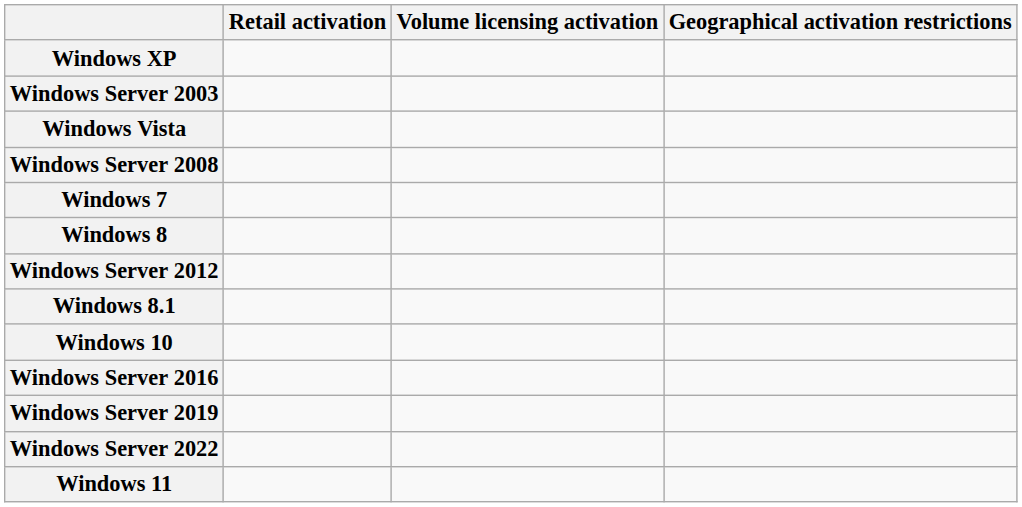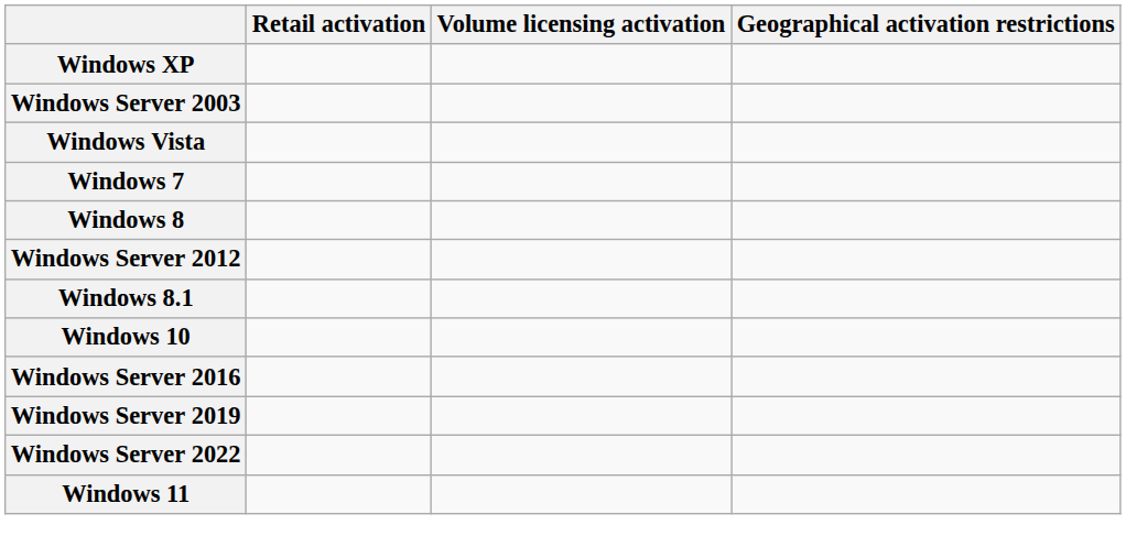- row: Windows Server 2008
